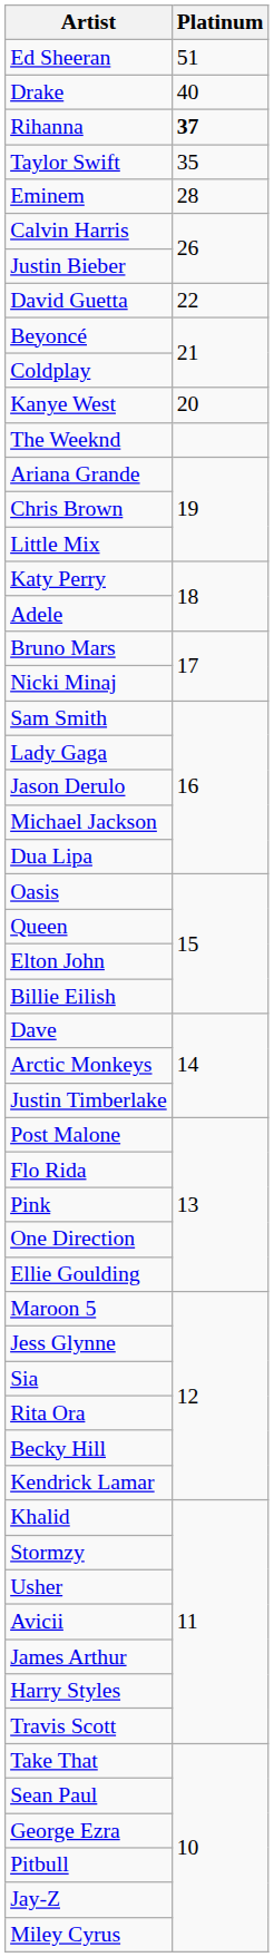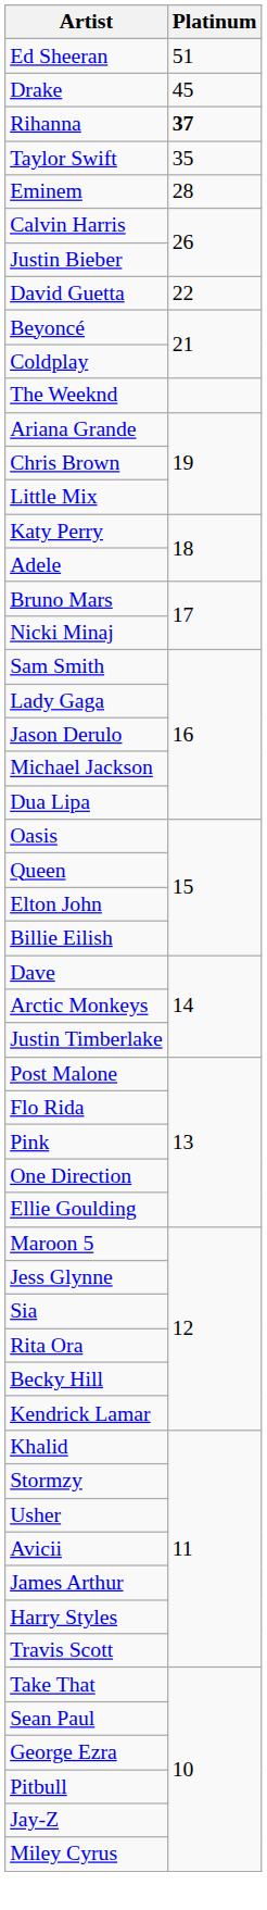Drake | Platinum: 40 -> 45
- row: Kanye West | 20
